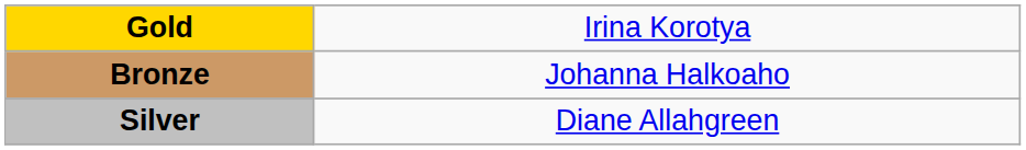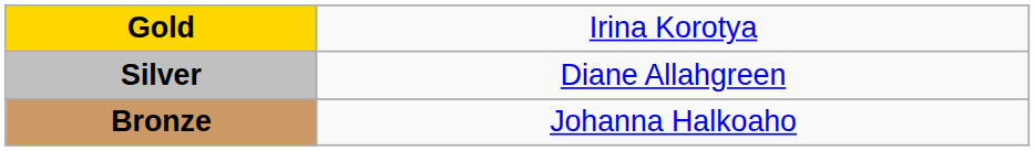rows swapped: Silver <-> Bronze
